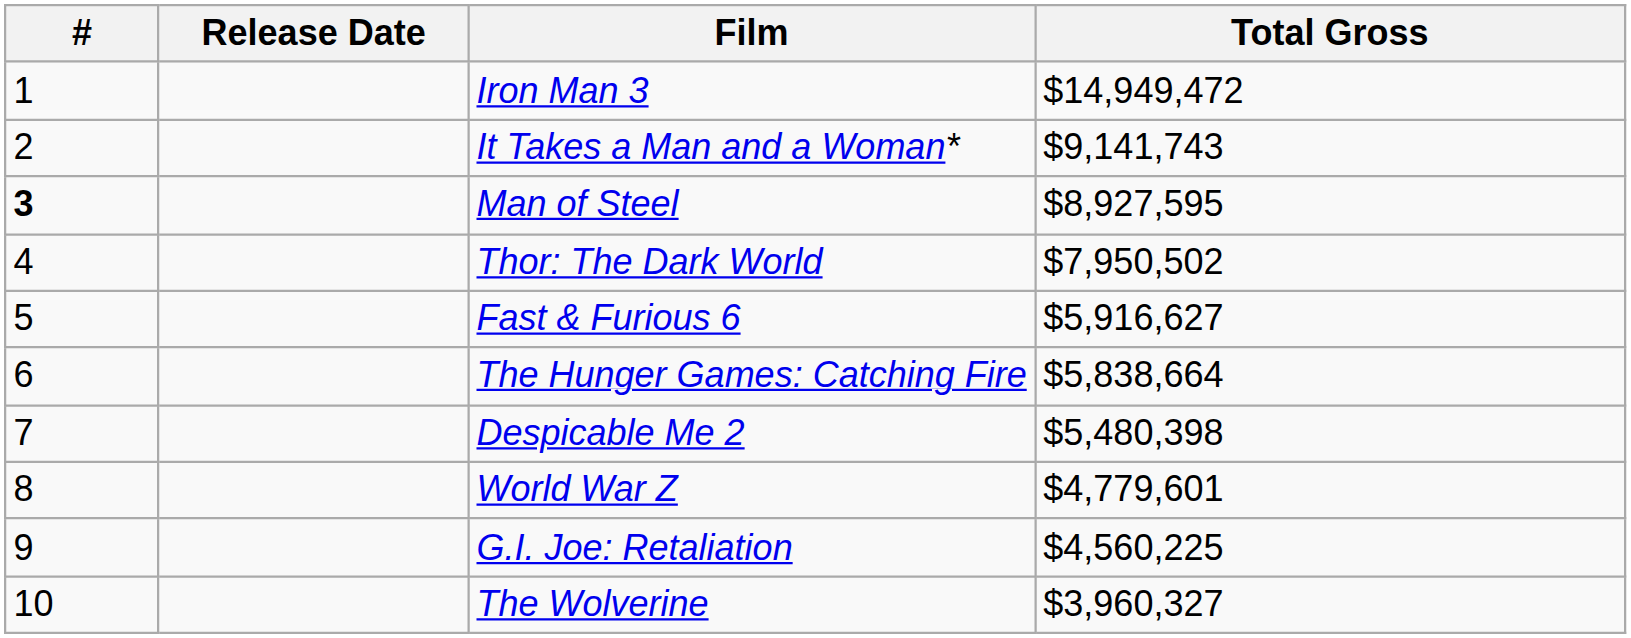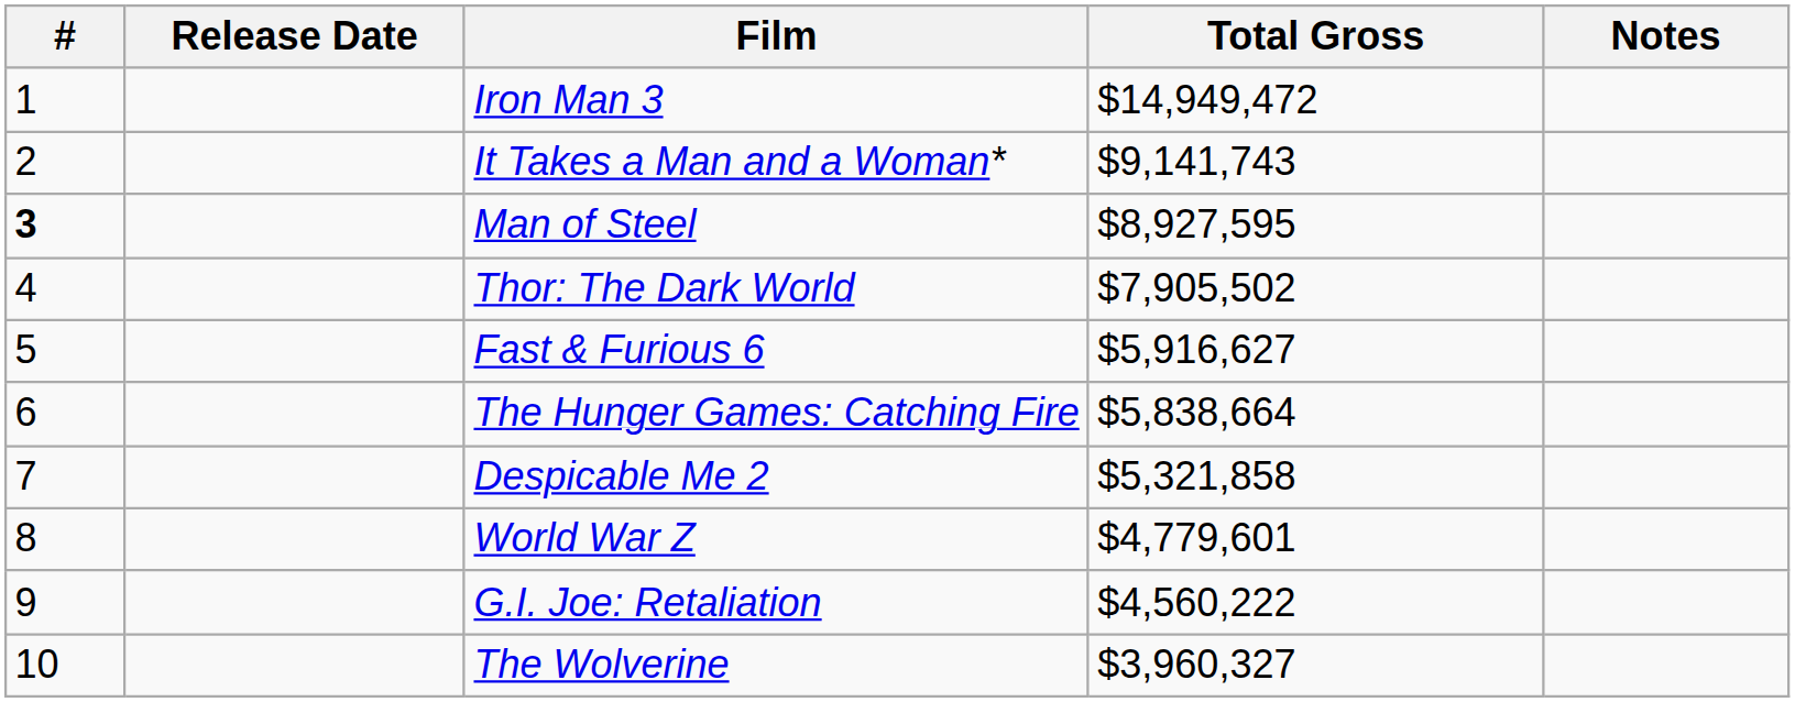+ column: Notes
Thor: The Dark World | Total Gross: $7,950,502 -> $7,905,502
Despicable Me 2 | Total Gross: $5,480,398 -> $5,321,858
G.I. Joe: Retaliation | Total Gross: $4,560,225 -> $4,560,222
